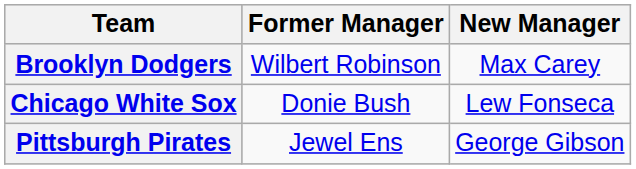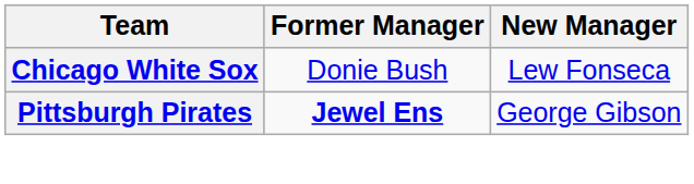- row: Brooklyn Dodgers | Wilbert Robinson | Max Carey
Pittsburgh Pirates | Former Manager: normal -> bold
